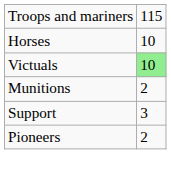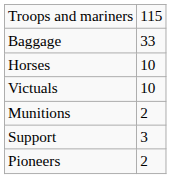+ row: Baggage | 33
Victuals | column 2: lightgreen background -> no background
